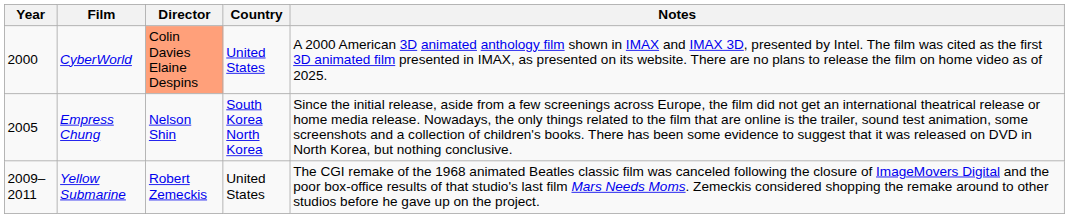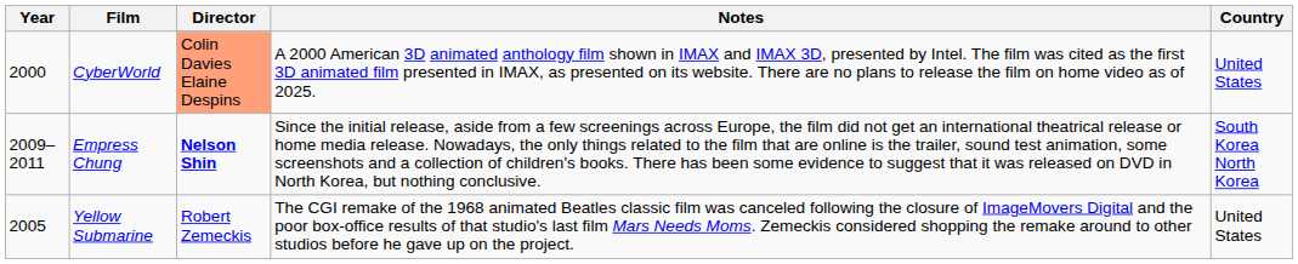columns swapped: Country <-> Notes
Empress Chung | Year: 2005 -> 2009–2011
Empress Chung | Director: normal -> bold
Yellow Submarine | Year: 2009–2011 -> 2005
